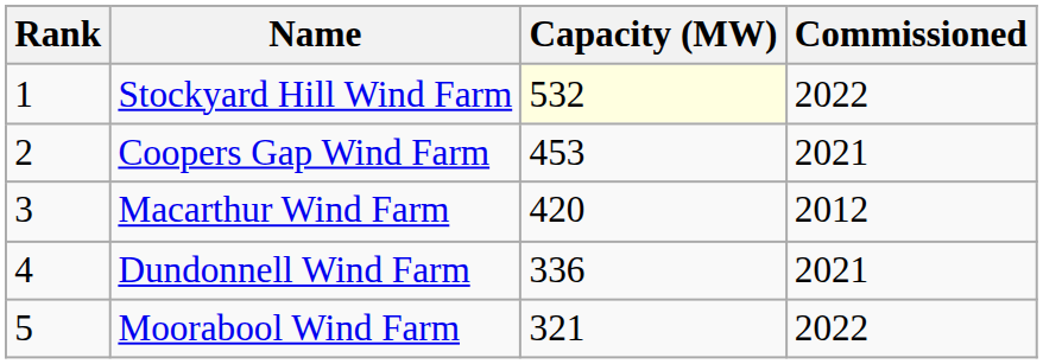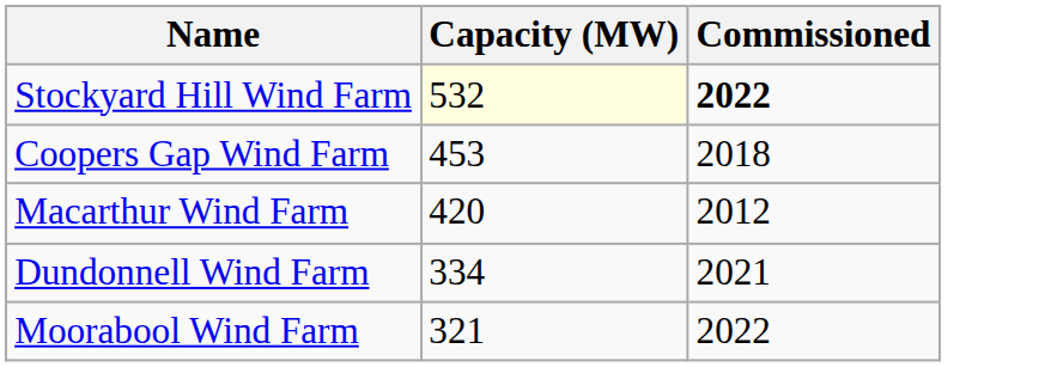- column: Rank | 1 | 2 | 3 | 4 | 5
Stockyard Hill Wind Farm | Commissioned: normal -> bold
Coopers Gap Wind Farm | Commissioned: 2021 -> 2018
Dundonnell Wind Farm | Capacity (MW): 336 -> 334
